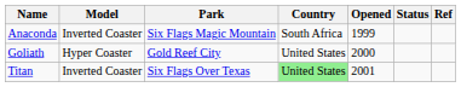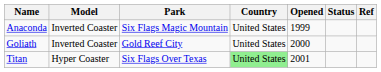Anaconda | Country: South Africa -> United States
Goliath | Model: Hyper Coaster -> Inverted Coaster
Titan | Model: Inverted Coaster -> Hyper Coaster
